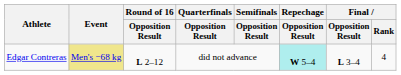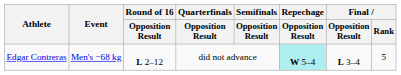Edgar Contreras | Event: khaki background -> no background
Edgar Contreras | Final / Rank: 4 -> 5
